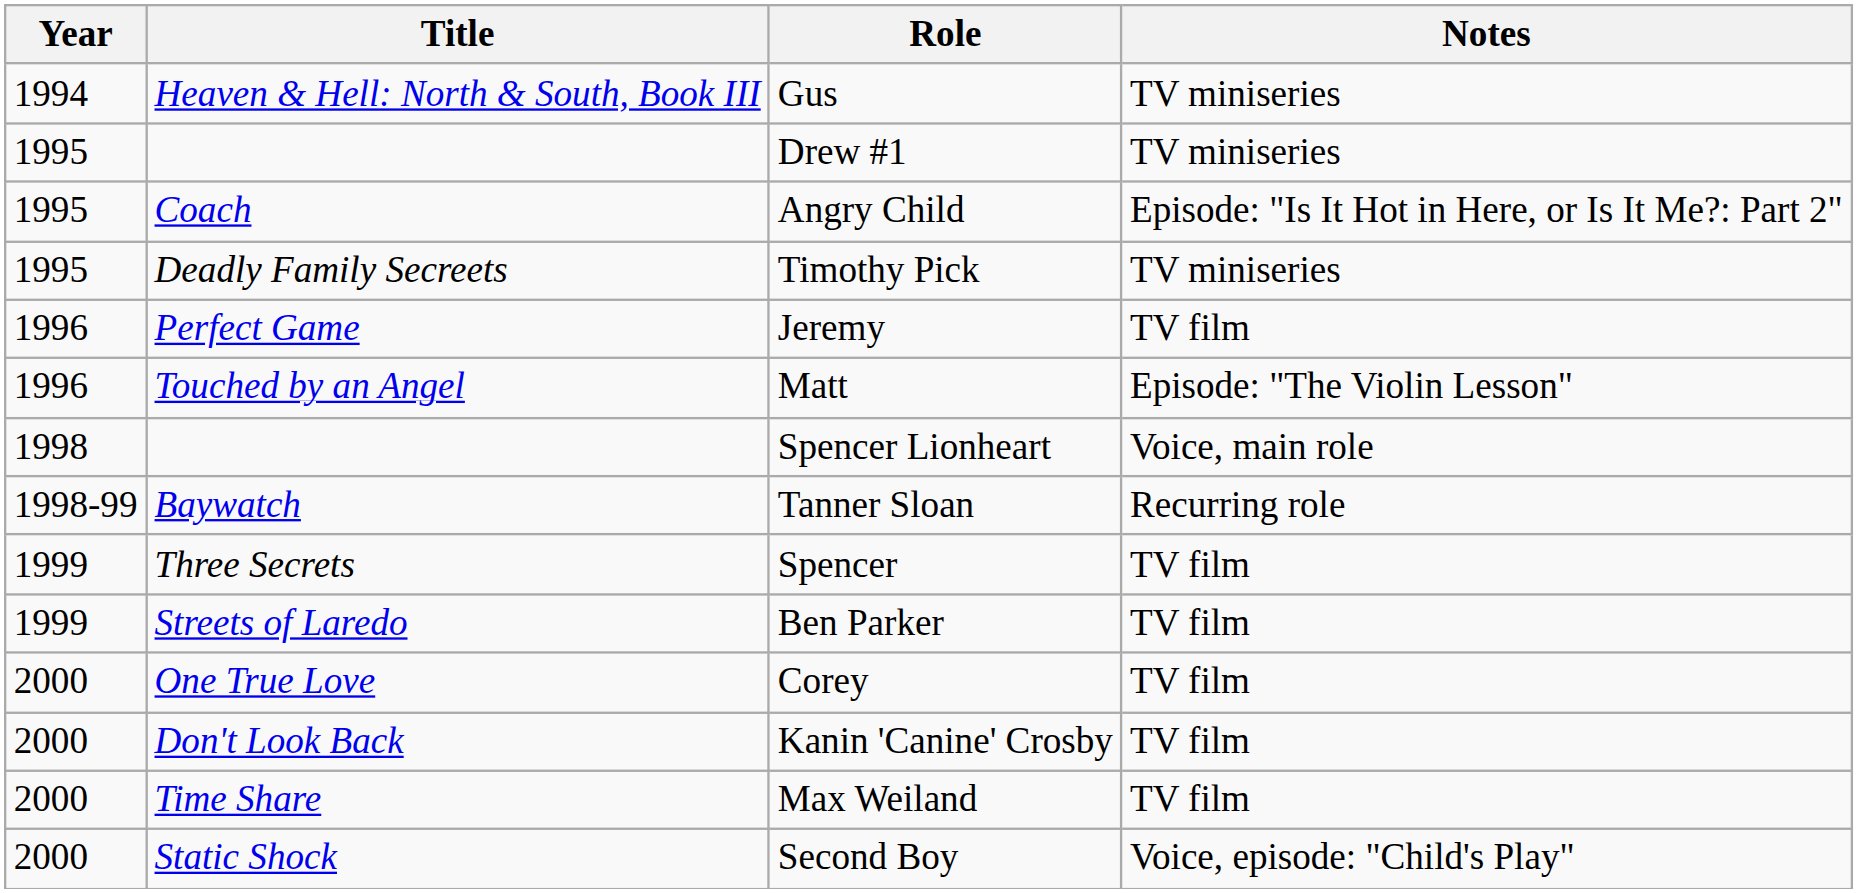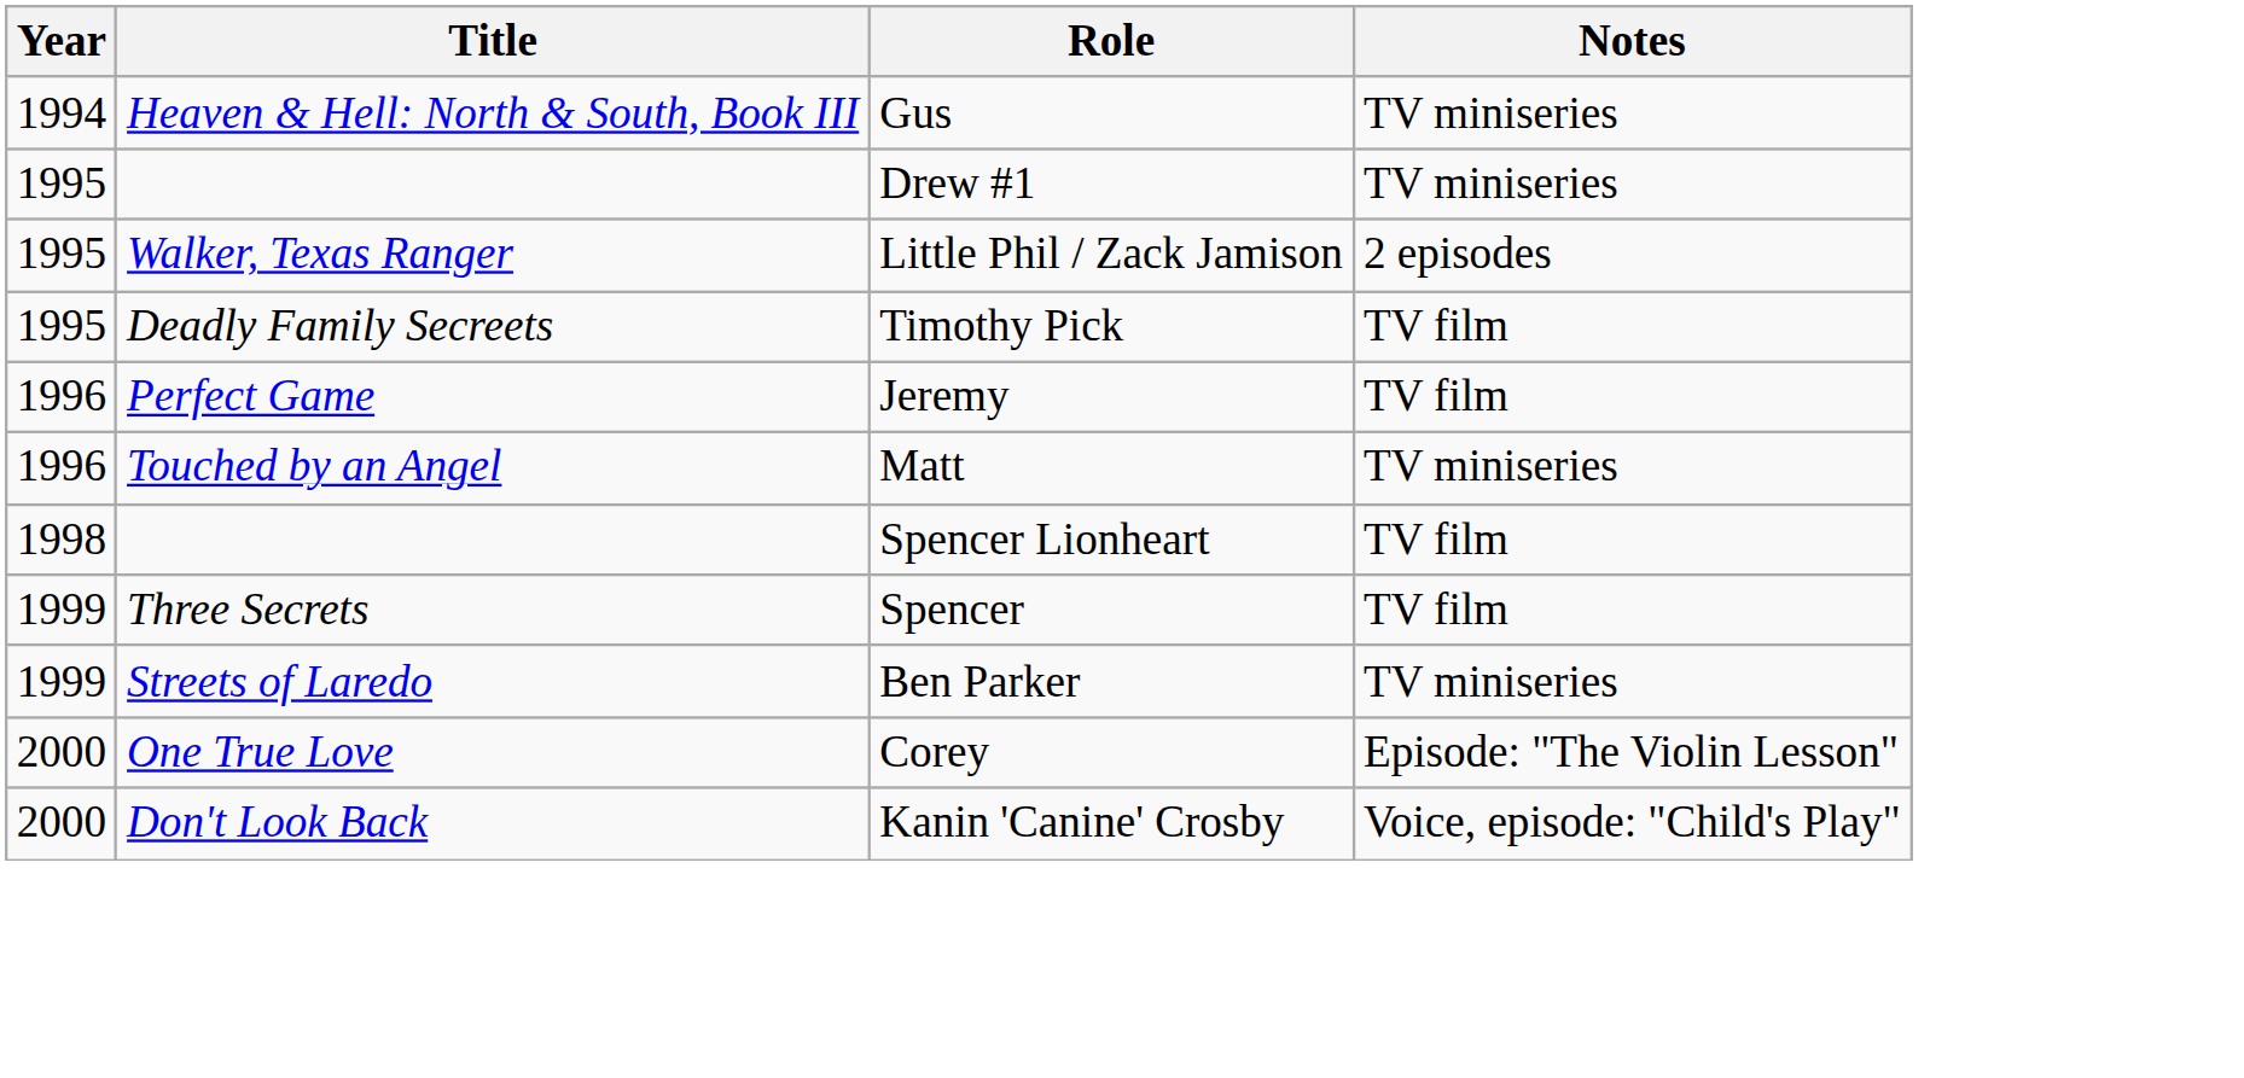- row: 1995 | Coach | Angry Child | Episode: "Is It Hot in Here, or Is It Me?: Part 2"
+ row: 1995 | Walker, Texas Ranger | Little Phil / Zack Jamison | 2 episodes
Timothy Pick | Notes: TV miniseries -> TV film
Matt | Notes: Episode: "The Violin Lesson" -> TV miniseries
Spencer Lionheart | Notes: Voice, main role -> TV film
- row: 1998-99 | Baywatch | Tanner Sloan | Recurring role
Ben Parker | Notes: TV film -> TV miniseries
Corey | Notes: TV film -> Episode: "The Violin Lesson"
Kanin 'Canine' Crosby | Notes: TV film -> Voice, episode: "Child's Play"
- row: 2000 | Time Share | Max Weiland | TV film
- row: 2000 | Static Shock | Second Boy | Voice, episode: "Child's Play"
